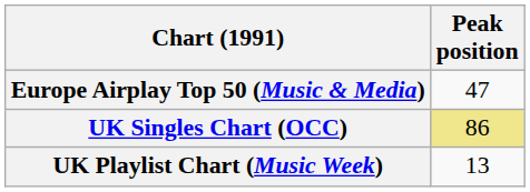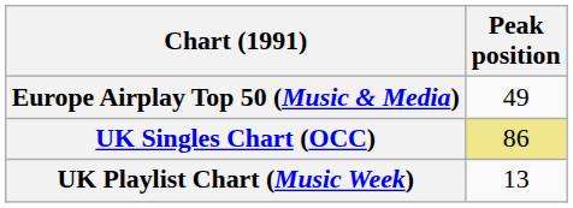Europe Airplay Top 50 (Music & Media) | Peak position: 47 -> 49
